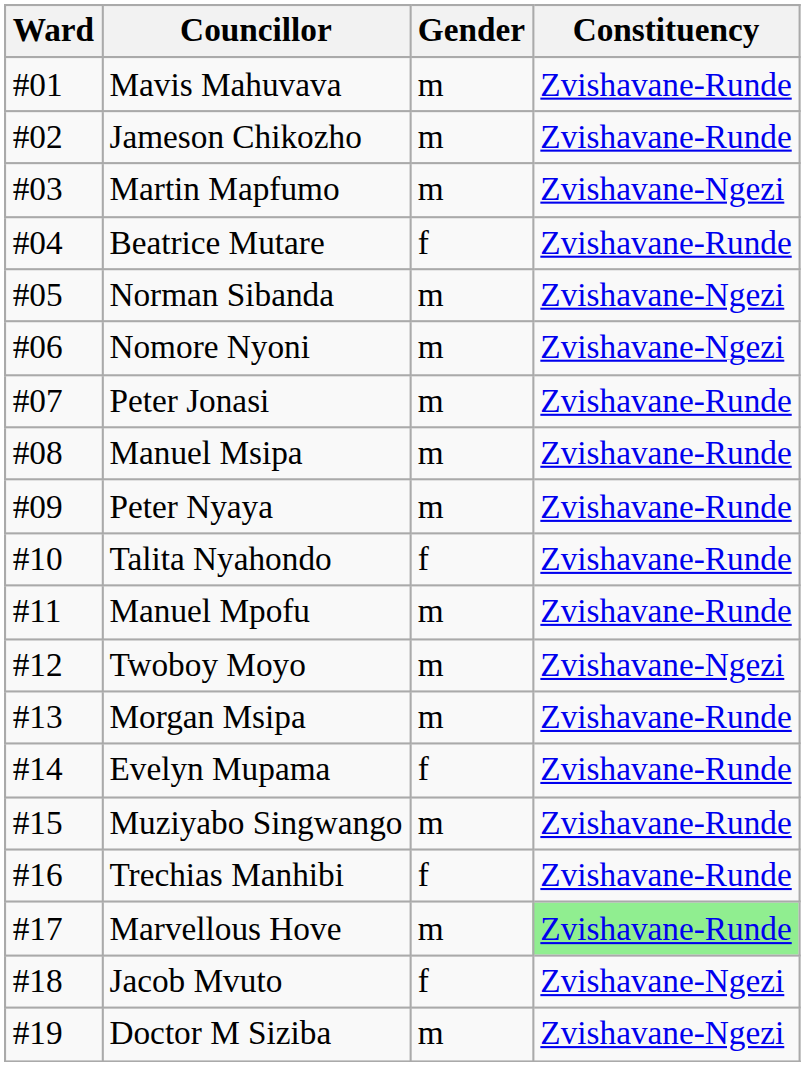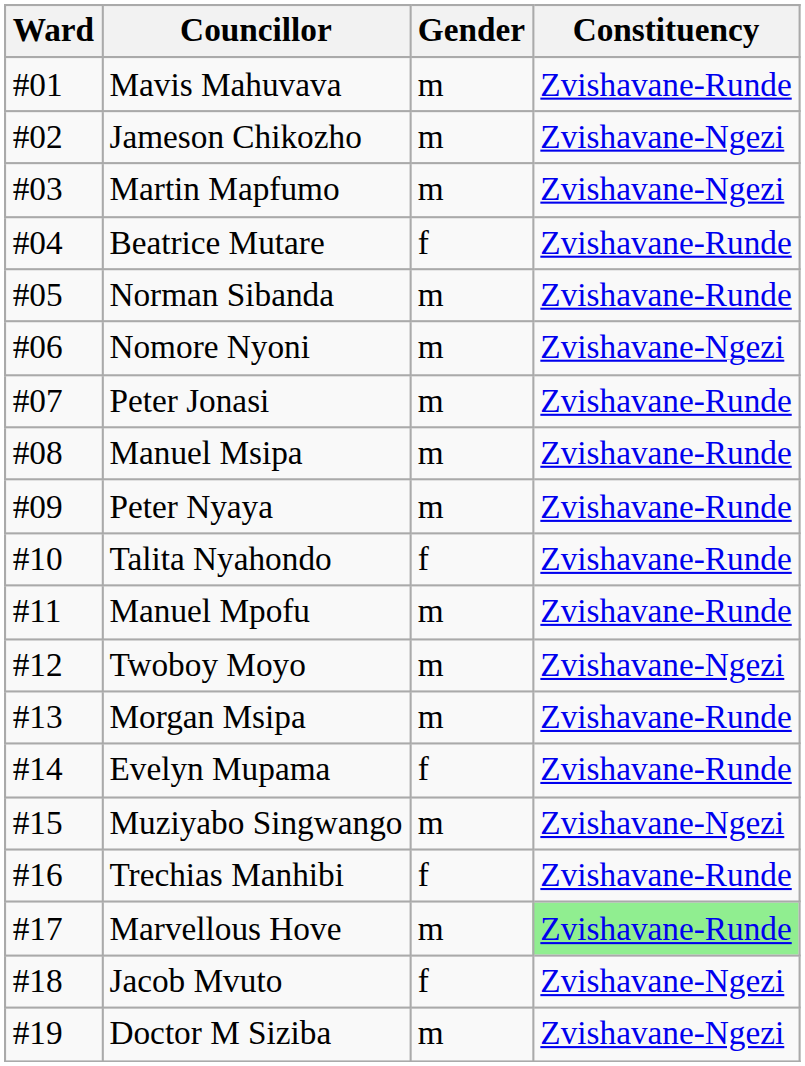Jameson Chikozho | Constituency: Zvishavane-Runde -> Zvishavane-Ngezi
Norman Sibanda | Constituency: Zvishavane-Ngezi -> Zvishavane-Runde
Muziyabo Singwango | Constituency: Zvishavane-Runde -> Zvishavane-Ngezi
